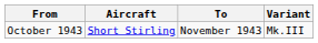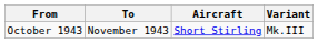columns swapped: To <-> Aircraft
